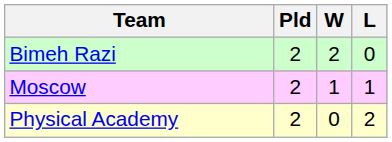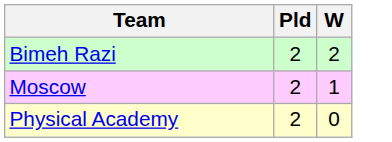- column: L | 0 | 1 | 2
